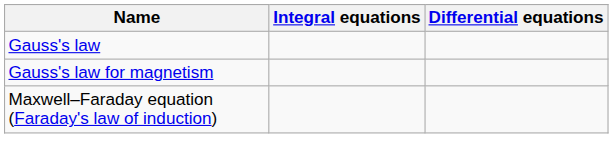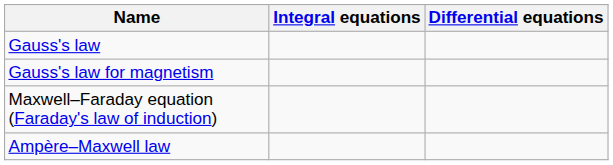+ row: Ampère–Maxwell law
